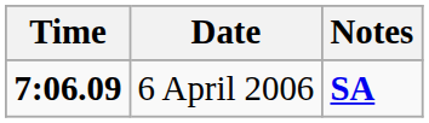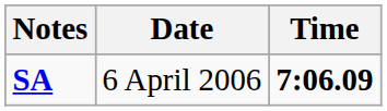columns swapped: Time <-> Notes
